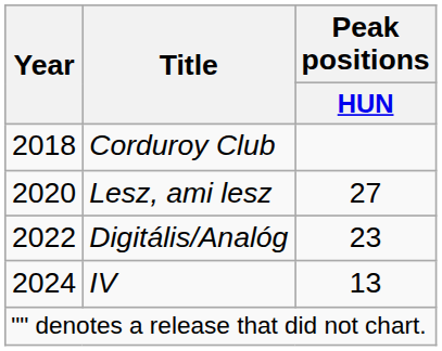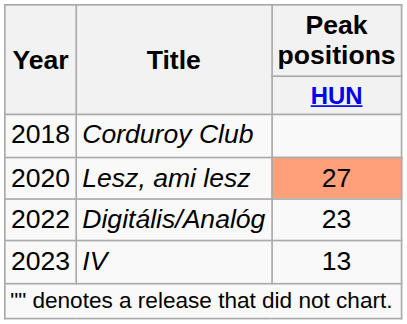Lesz, ami lesz | Peak positions / HUN: no background -> lightsalmon background
IV | Year: 2024 -> 2023
